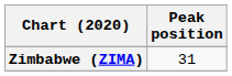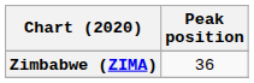Zimbabwe (ZIMA) | Peak position: 31 -> 36
